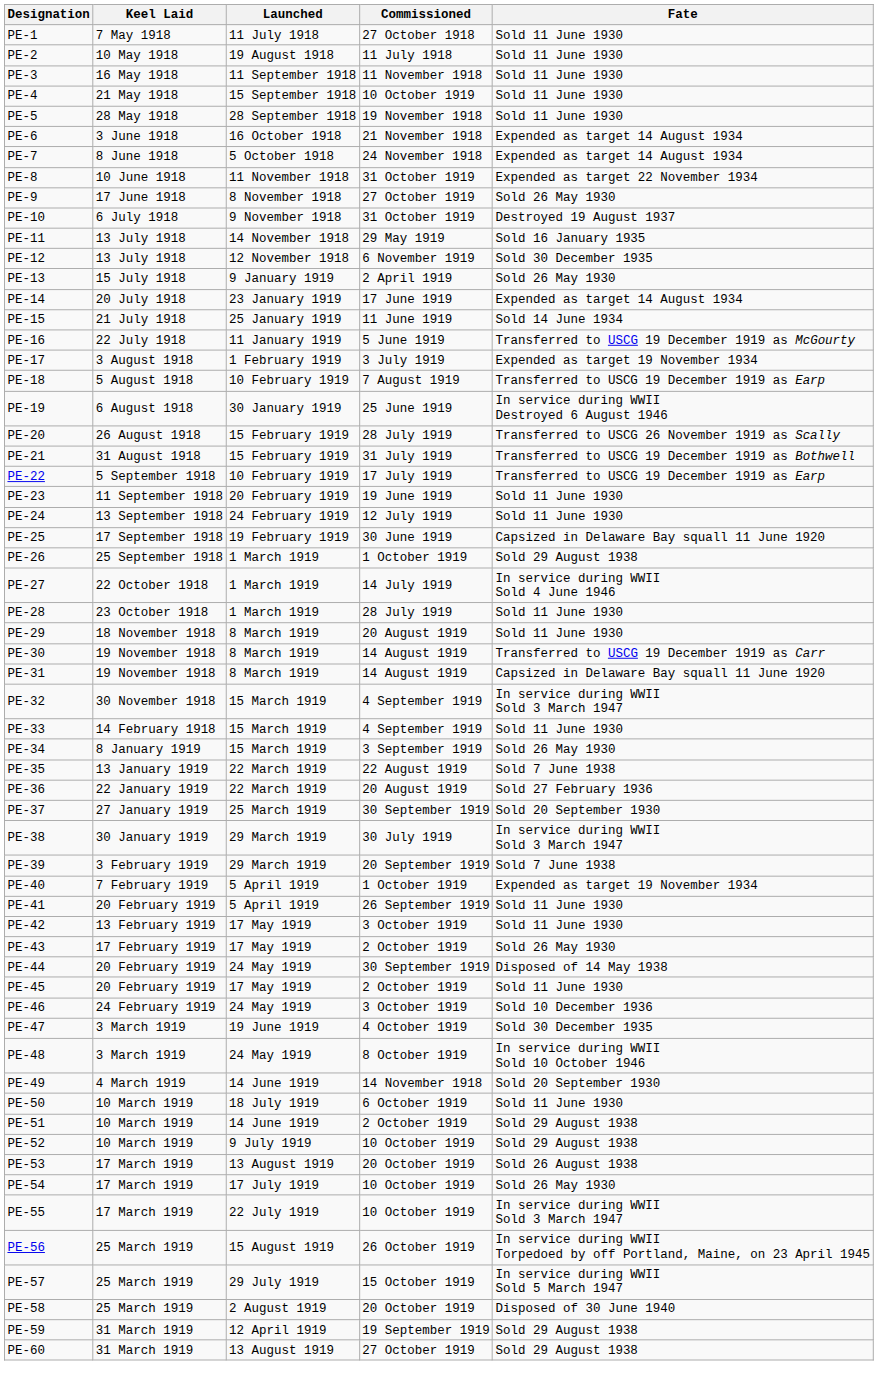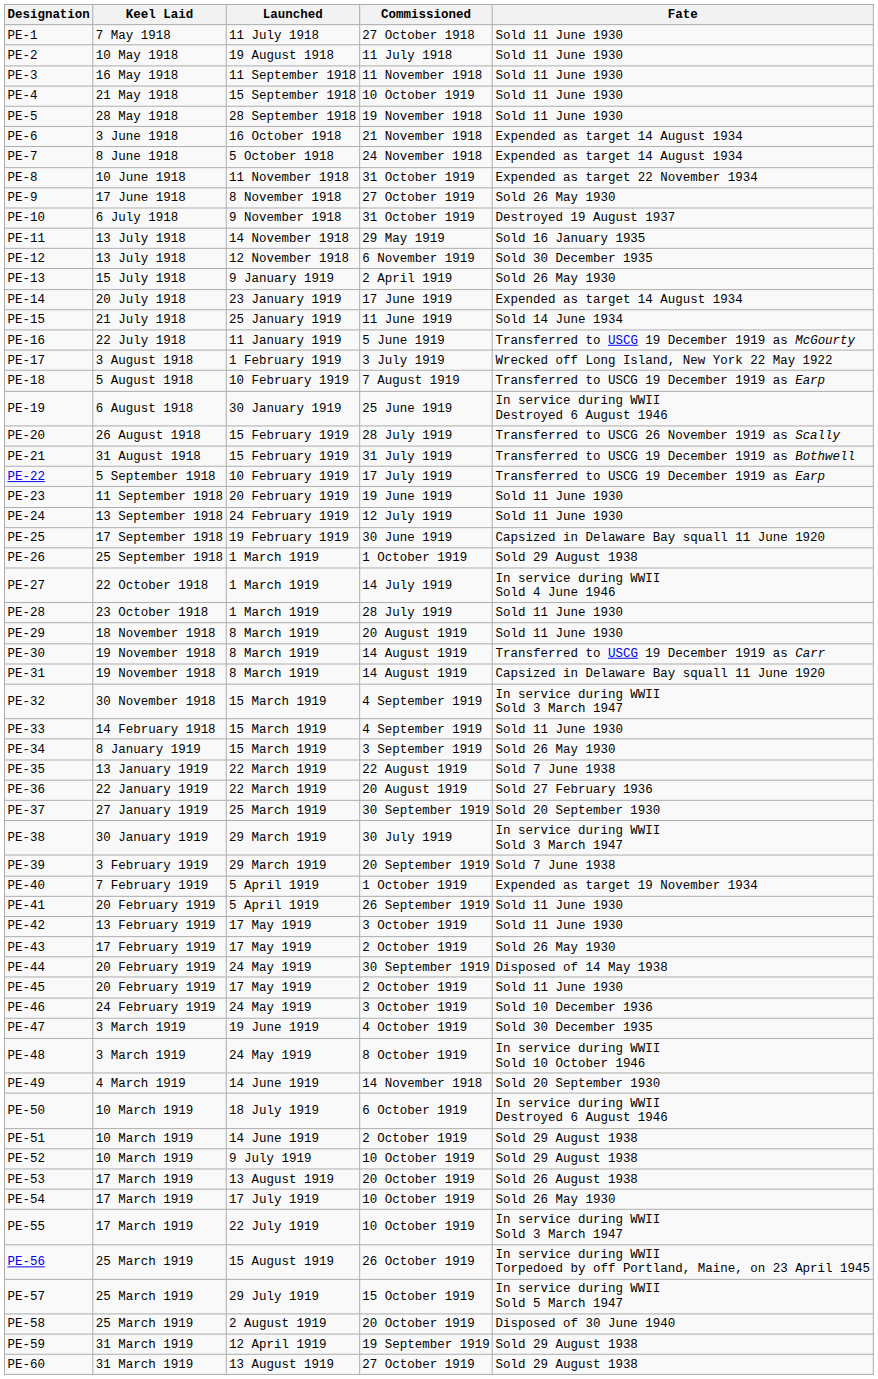PE-17 | Fate: Expended as target 19 November 1934 -> Wrecked off Long Island, New York 22 May 1922
PE-50 | Fate: Sold 11 June 1930 -> In service during WWII Destroyed 6 August 1946
